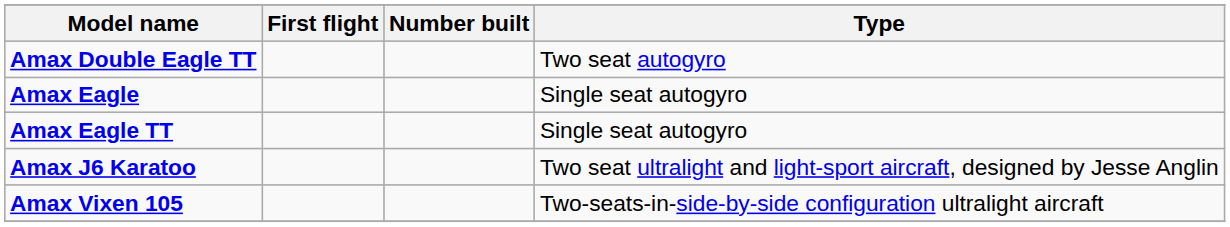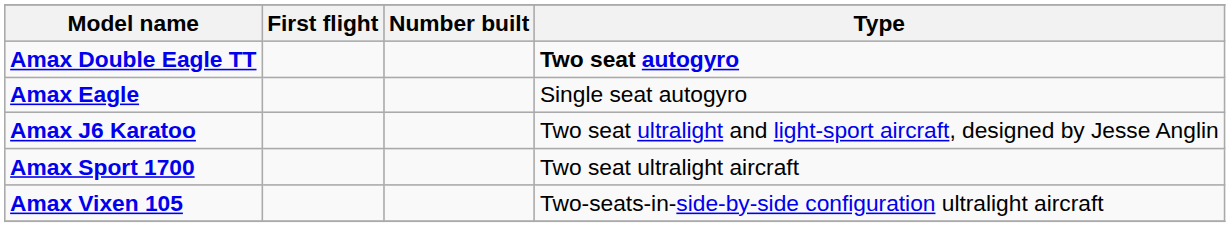Amax Double Eagle TT | Type: normal -> bold
- row: Amax Eagle TT | Single seat autogyro
+ row: Amax Sport 1700 | Two seat ultralight aircraft
